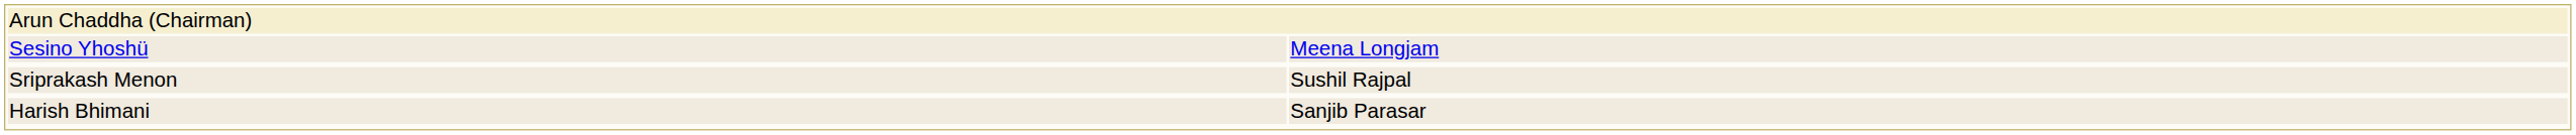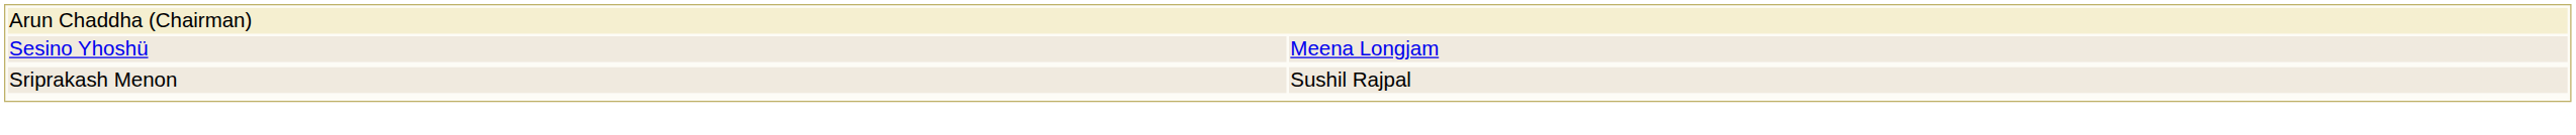- row: Harish Bhimani | Sanjib Parasar
